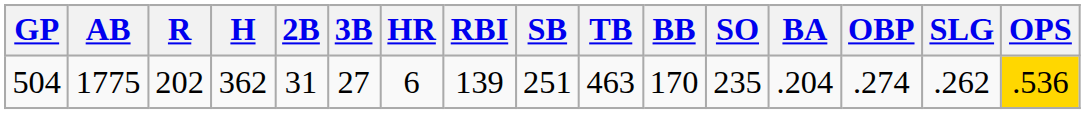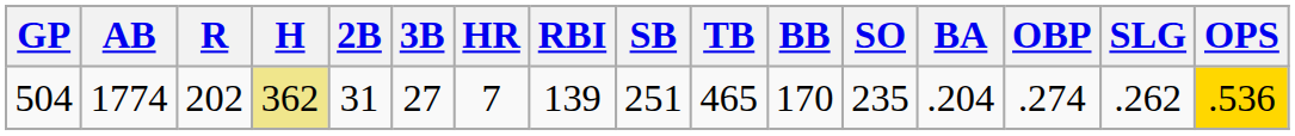504 | AB: 1775 -> 1774
504 | H: no background -> khaki background
504 | HR: 6 -> 7
504 | TB: 463 -> 465
